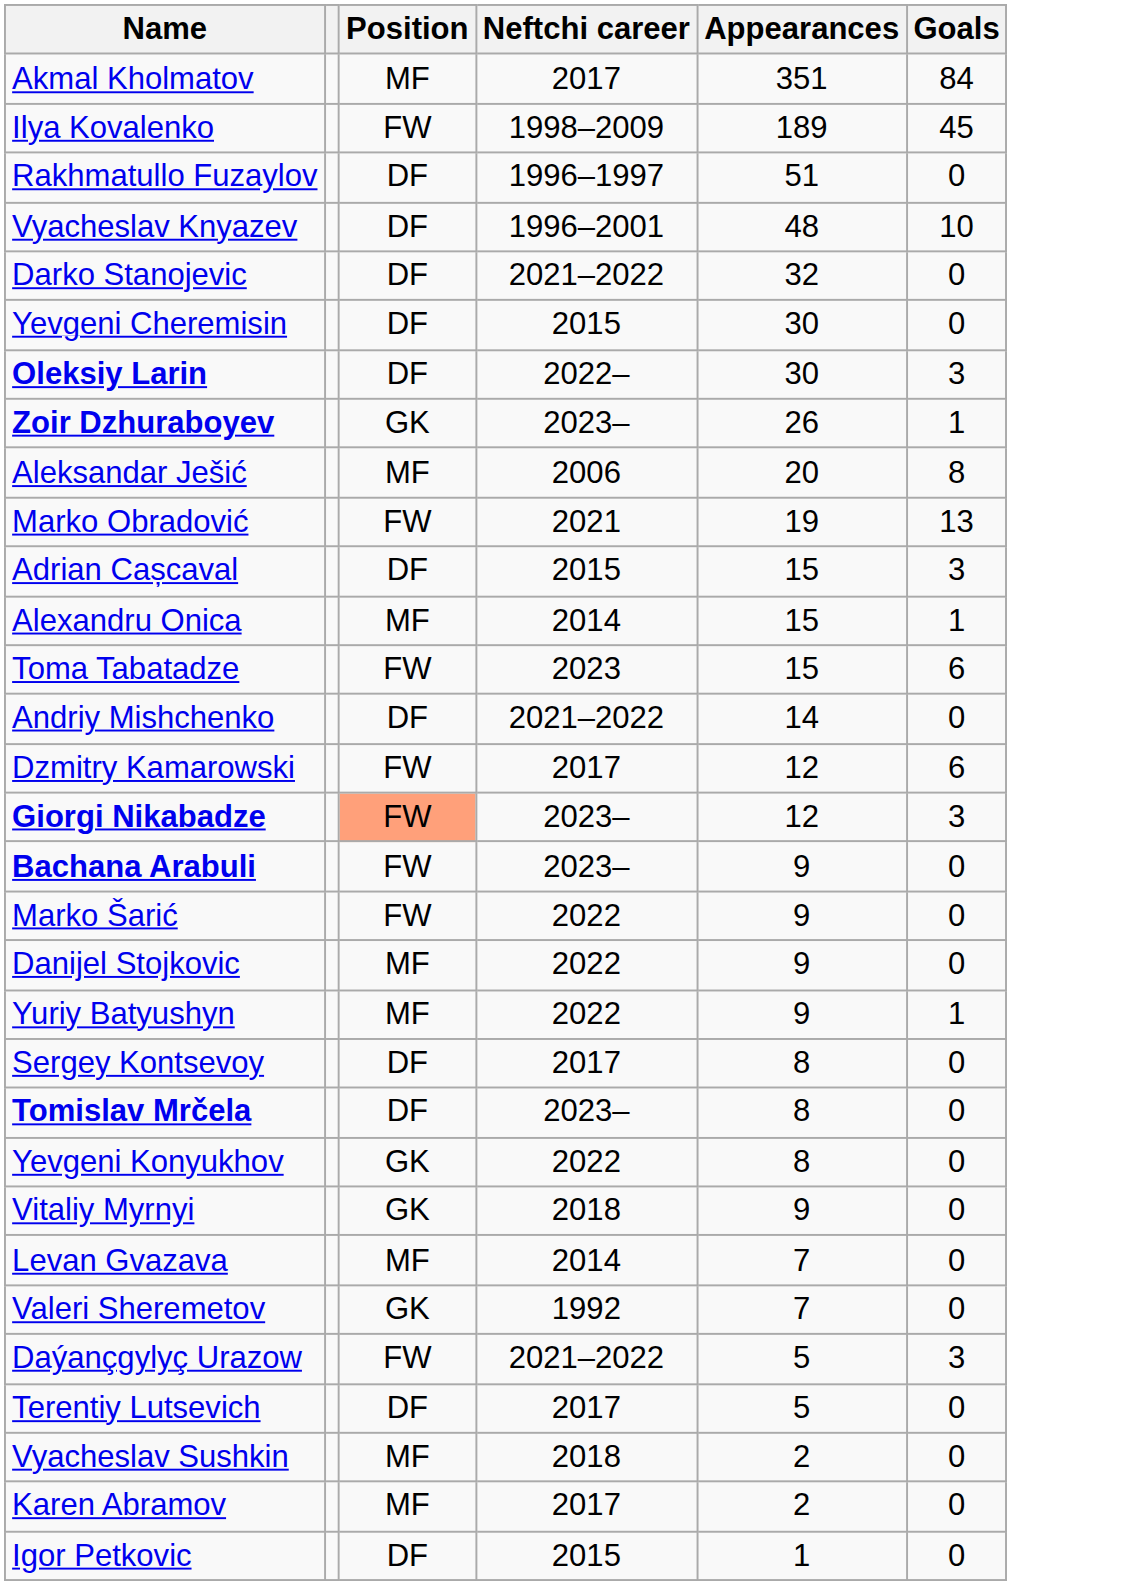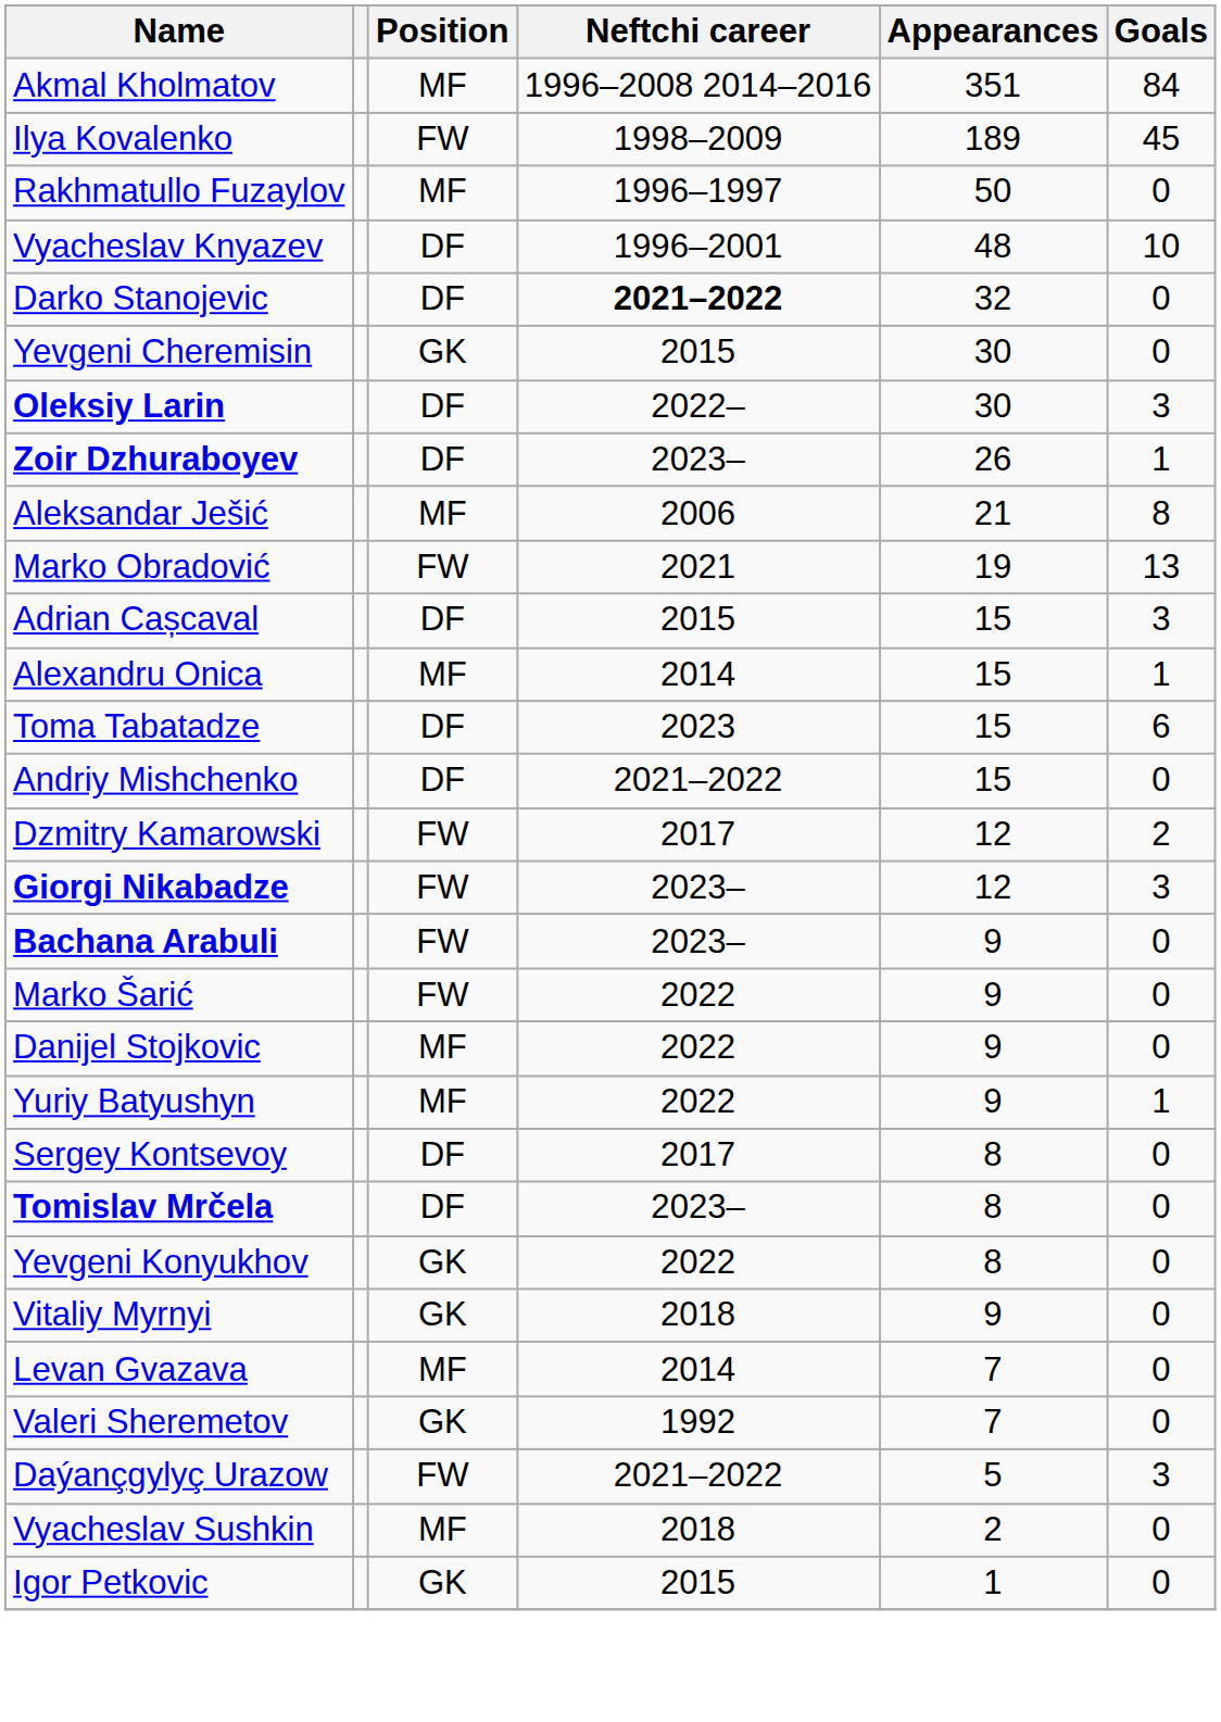Akmal Kholmatov | Neftchi career: 2017 -> 1996–2008 2014–2016
Rakhmatullo Fuzaylov | Position: DF -> MF
Rakhmatullo Fuzaylov | Appearances: 51 -> 50
Darko Stanojevic | Neftchi career: normal -> bold
Yevgeni Cheremisin | Position: DF -> GK
Zoir Dzhuraboyev | Position: GK -> DF
Aleksandar Ješić | Appearances: 20 -> 21
Toma Tabatadze | Position: FW -> DF
Andriy Mishchenko | Appearances: 14 -> 15
Dzmitry Kamarowski | Goals: 6 -> 2
Giorgi Nikabadze | Position: lightsalmon background -> no background
- row: Terentiy Lutsevich | DF | 2017 | 5 | 0
- row: Karen Abramov | MF | 2017 | 2 | 0
Igor Petkovic | Position: DF -> GK
